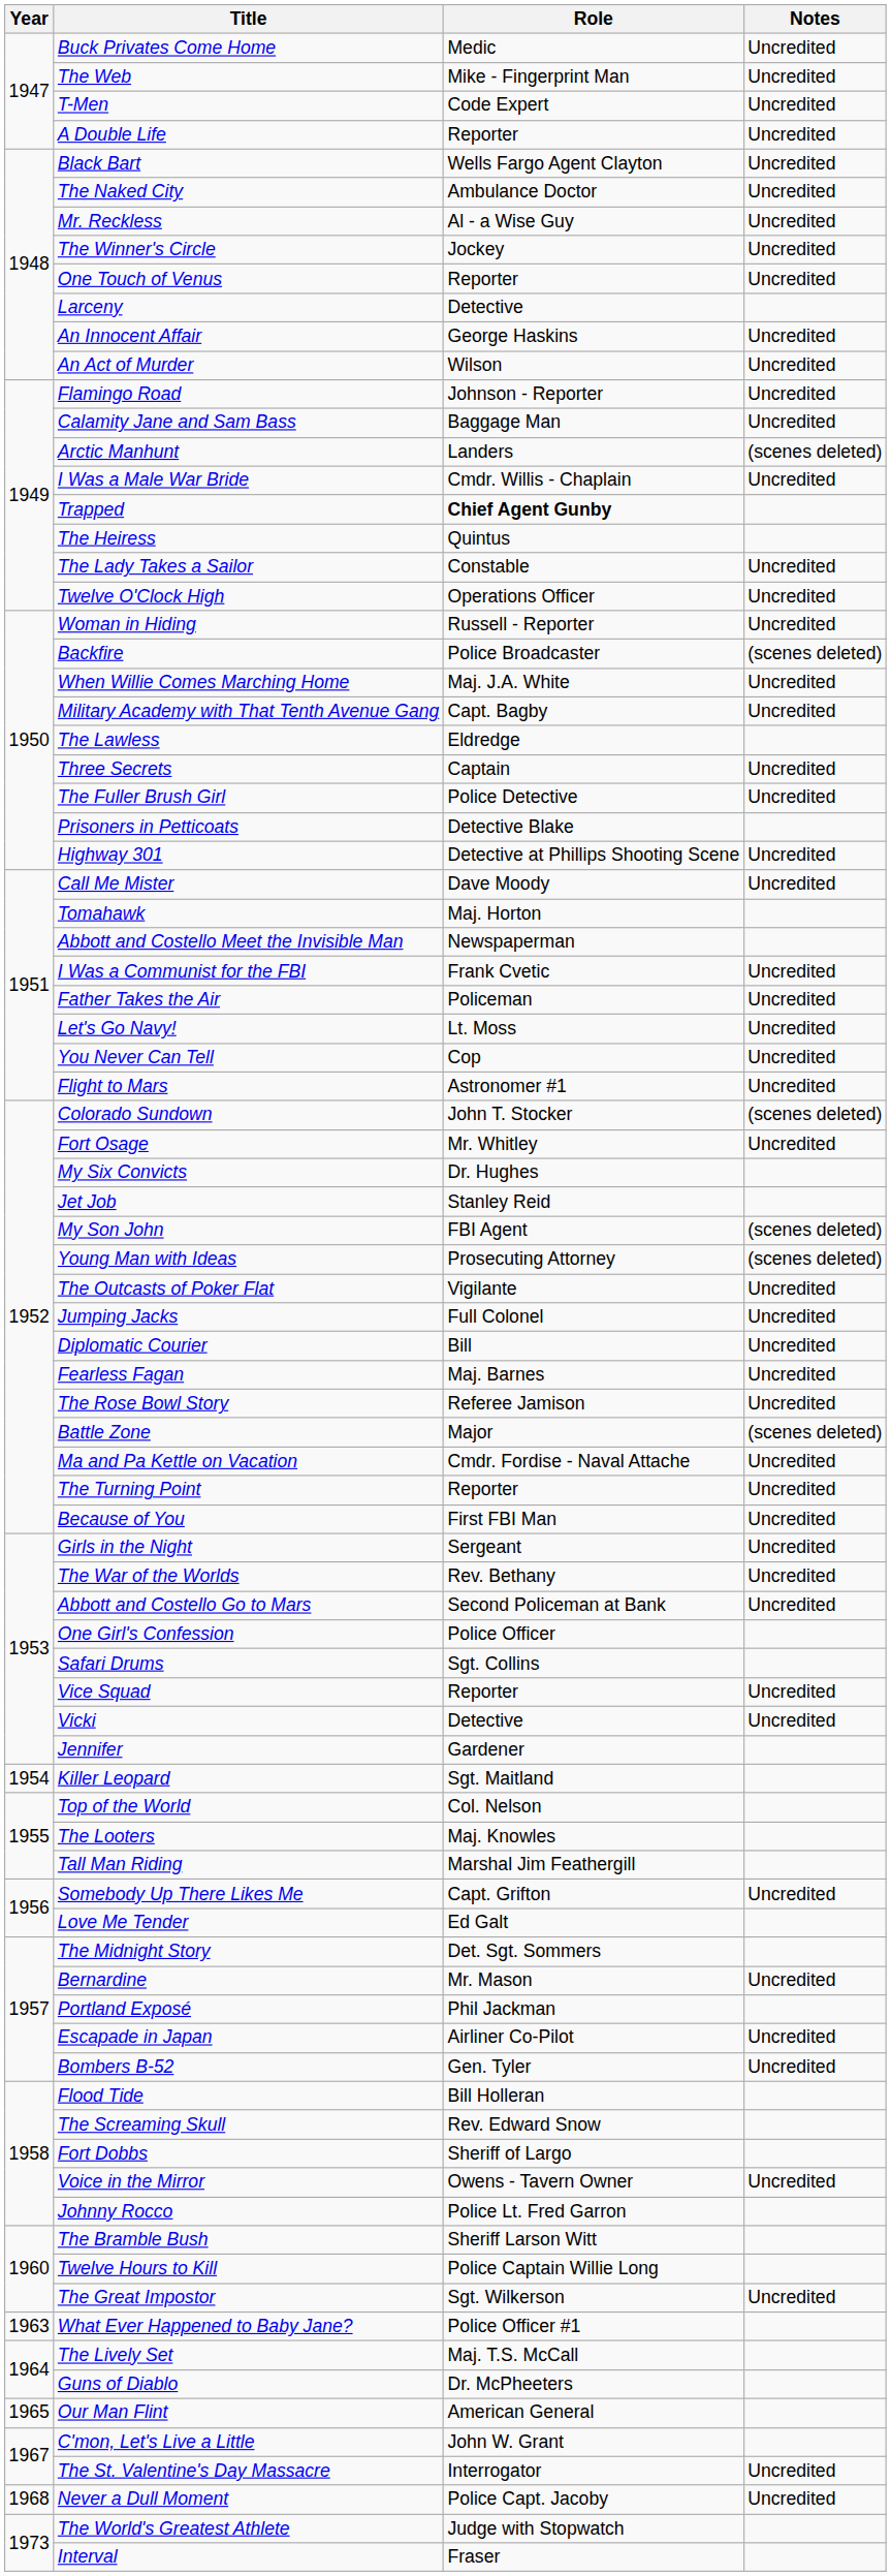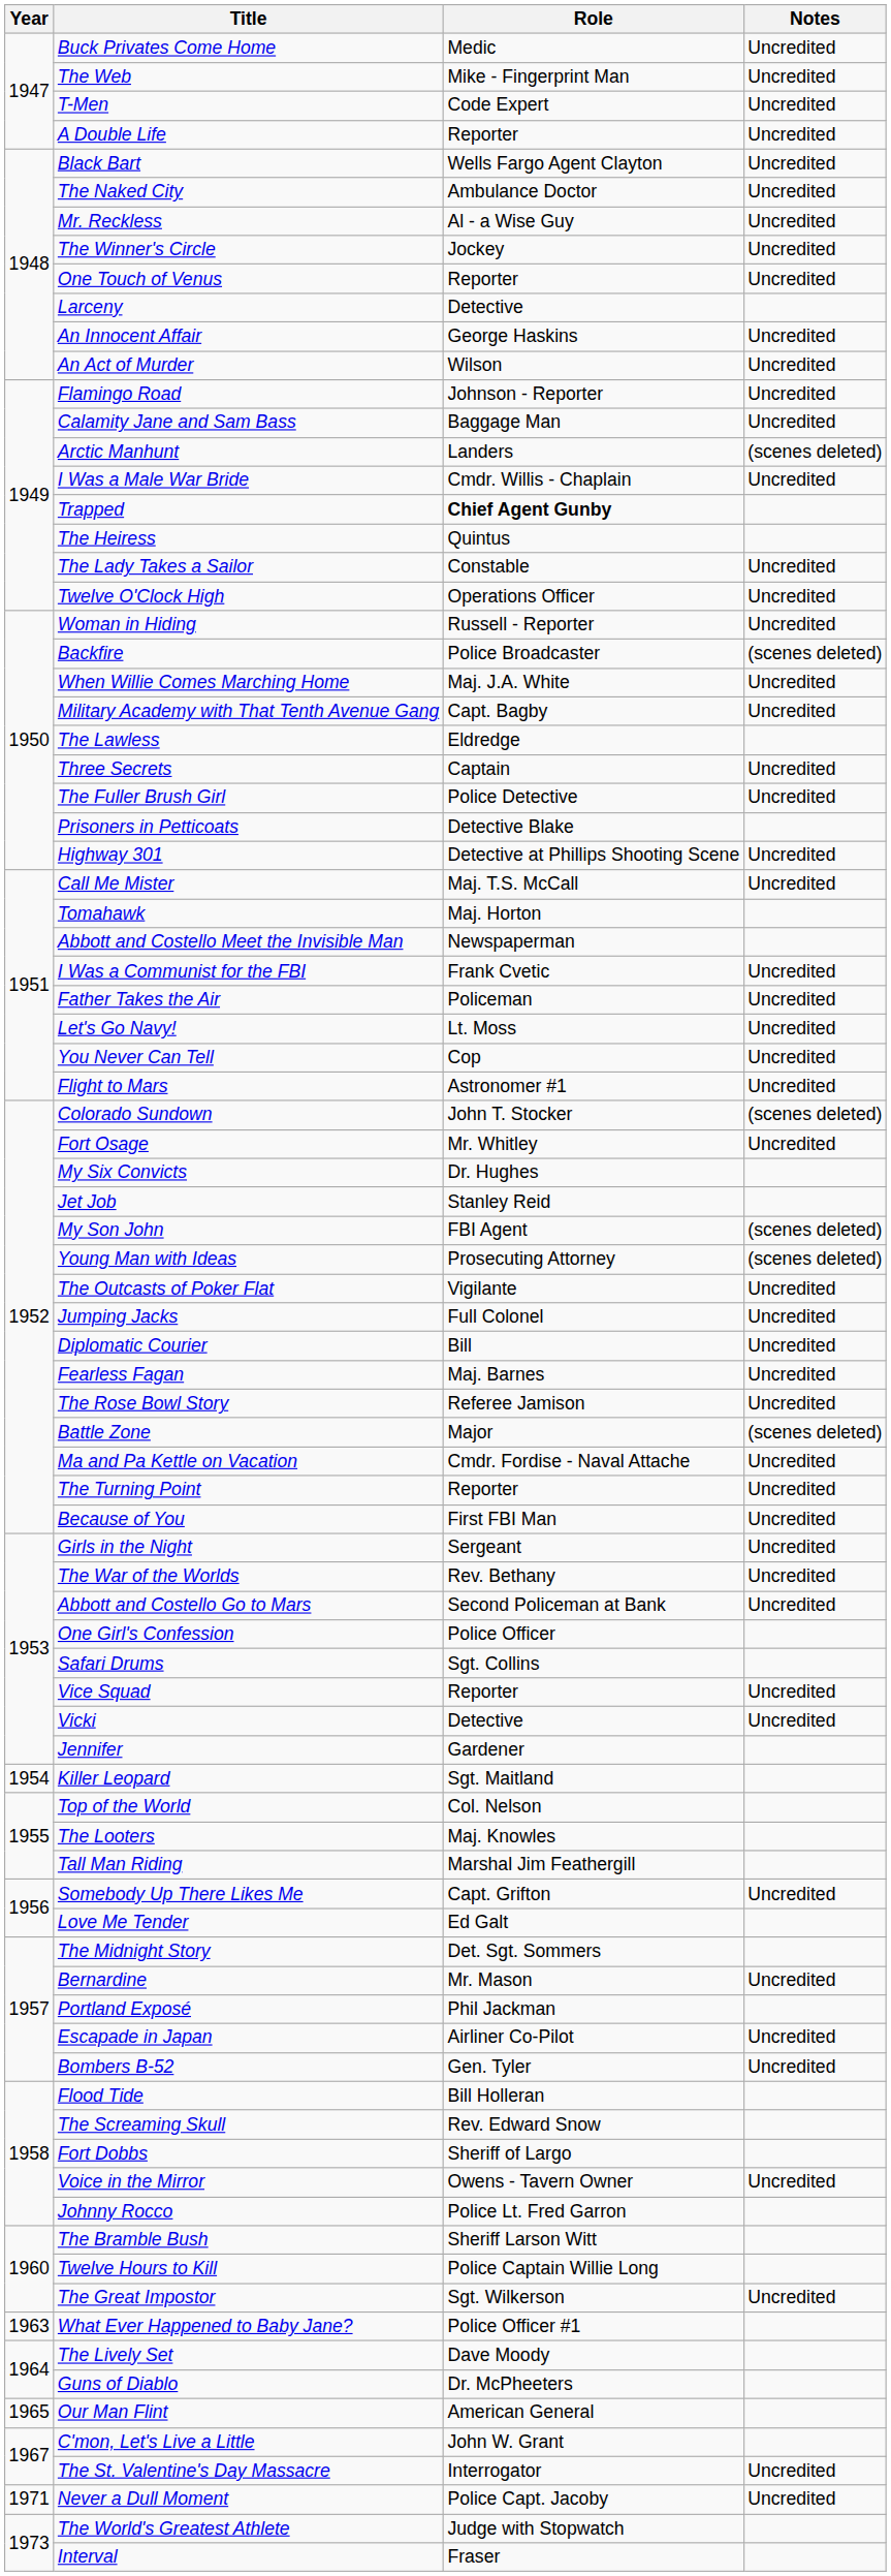Call Me Mister | Role: Dave Moody -> Maj. T.S. McCall
The Lively Set | Role: Maj. T.S. McCall -> Dave Moody
Never a Dull Moment | Year: 1968 -> 1971
